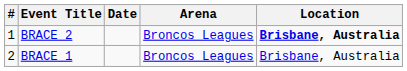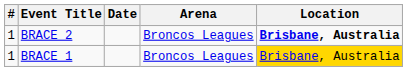BRACE 1 | #: 2 -> 1
BRACE 1 | Location: no background -> gold background
